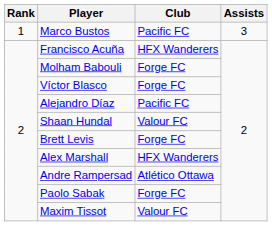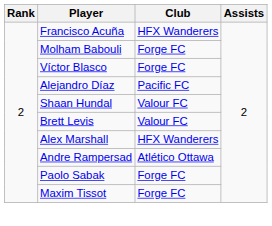- row: 1 | Marco Bustos | Pacific FC | 3
Brett Levis | Club: Forge FC -> Valour FC
Maxim Tissot | Club: Valour FC -> Forge FC
